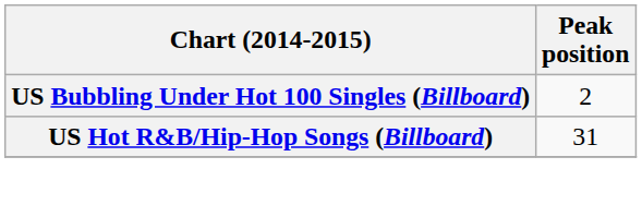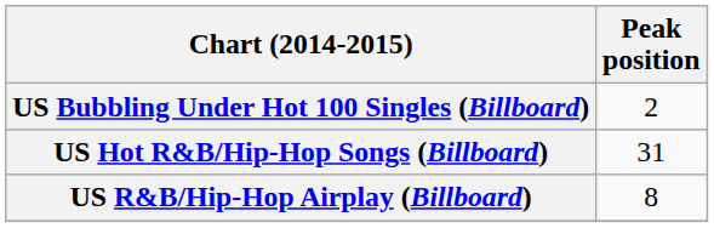+ row: US R&B/Hip-Hop Airplay (Billboard) | 8
